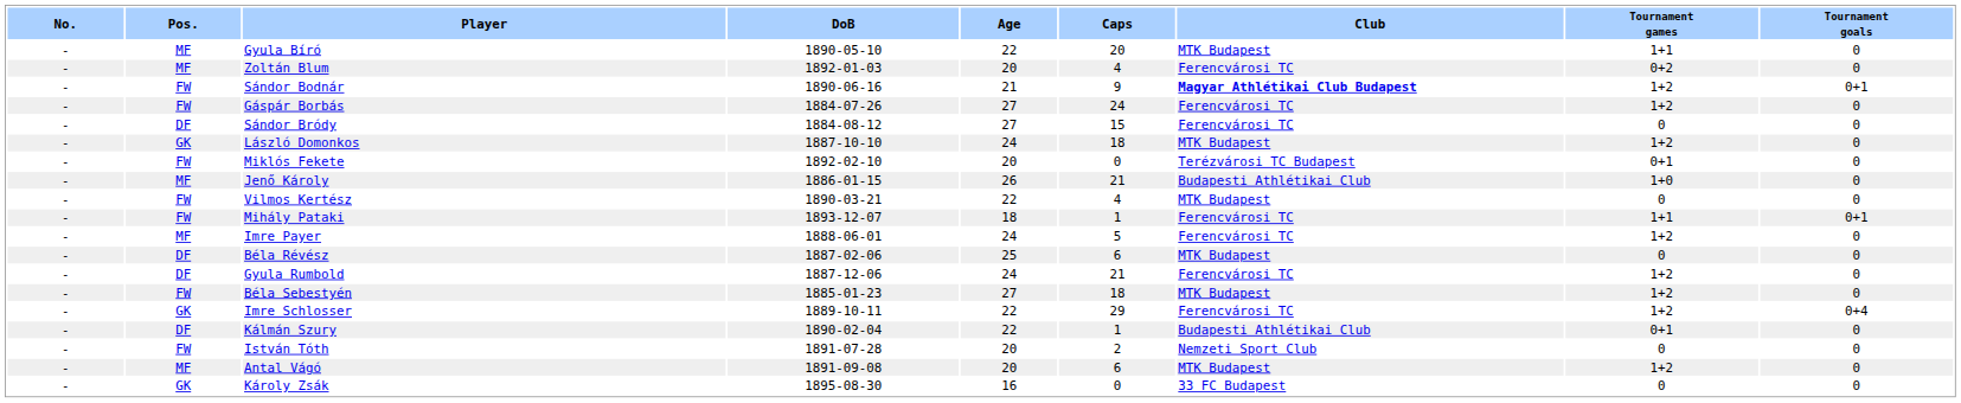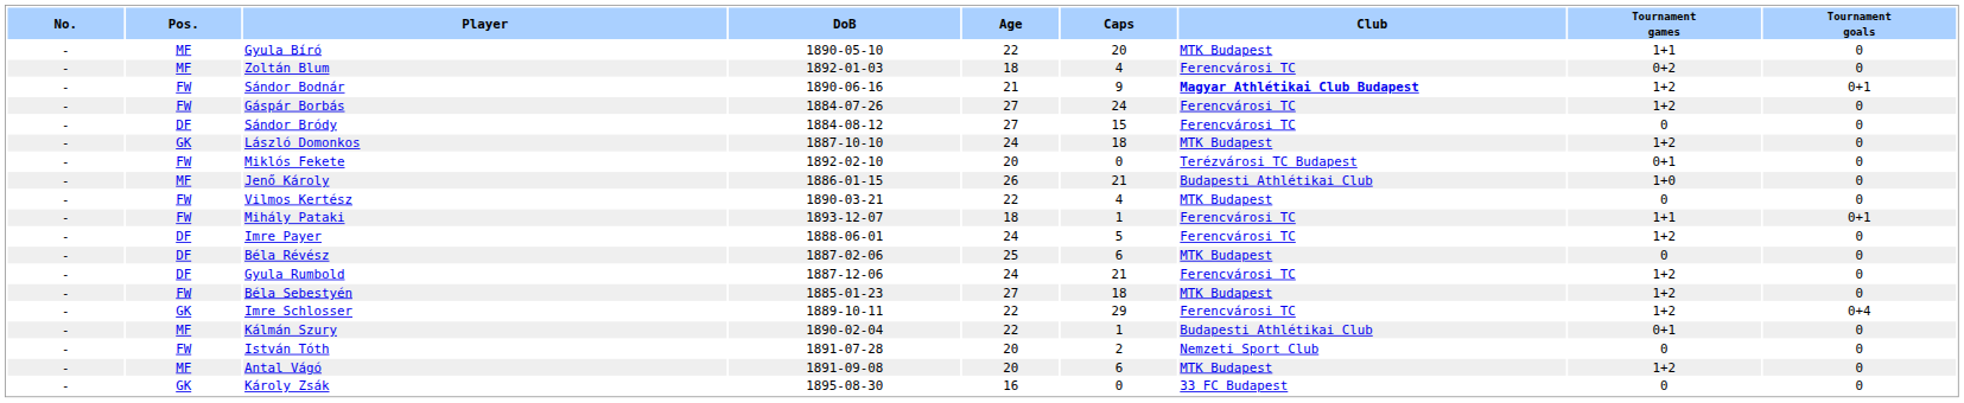Zoltán Blum | Age: 20 -> 18
Imre Payer | Pos.: MF -> DF
Kálmán Szury | Pos.: DF -> MF
